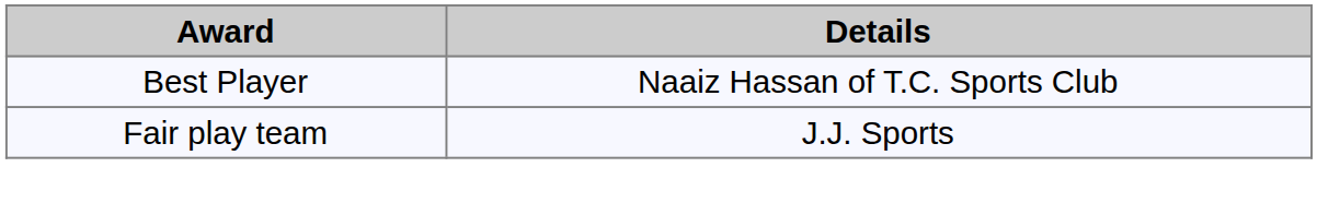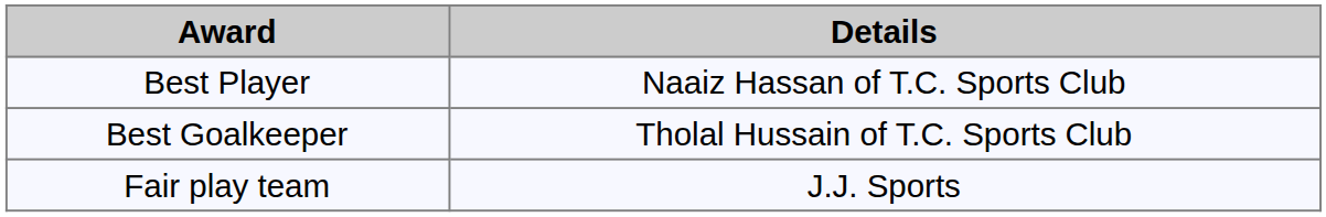+ row: Best Goalkeeper | Tholal Hussain of T.C. Sports Club
